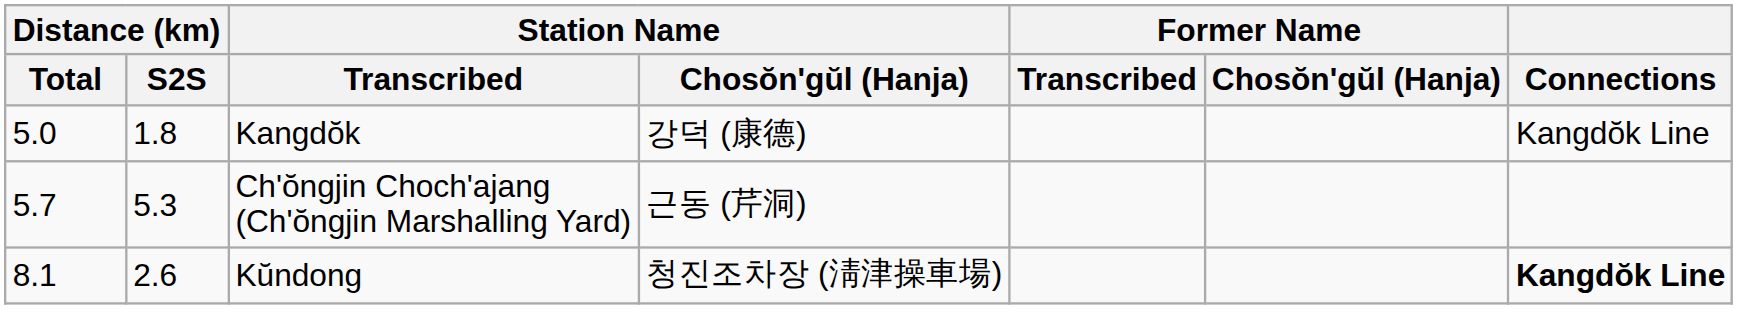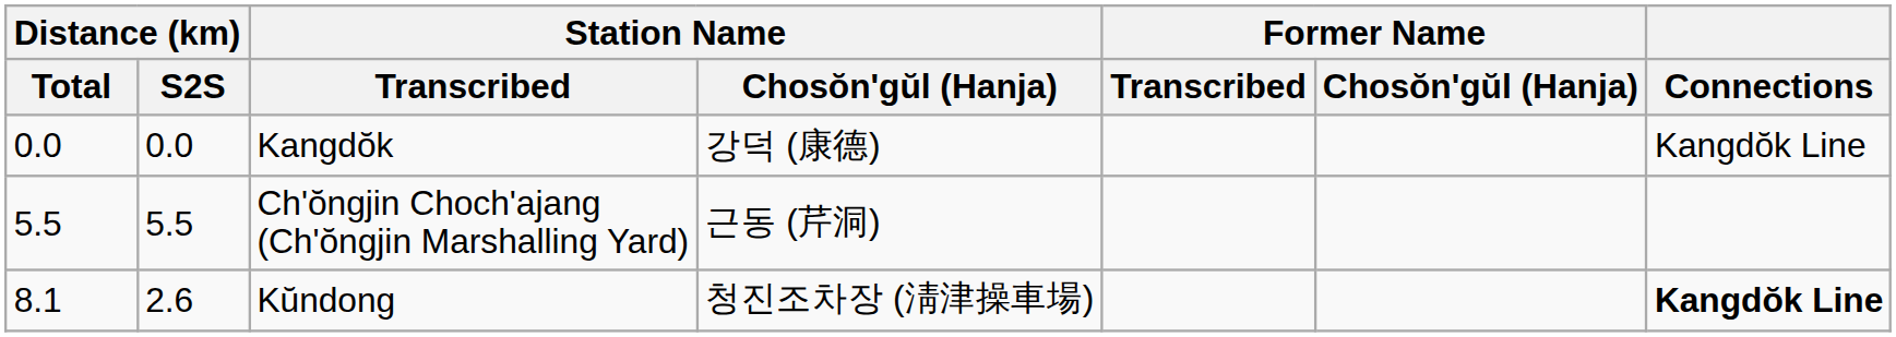Kangdŏk | Distance (km) / Total: 5.0 -> 0.0
Kangdŏk | Distance (km) / S2S: 1.8 -> 0.0
Ch'ŏngjin Choch'ajang (Ch'ŏngjin Marshalling Yard) | Distance (km) / Total: 5.7 -> 5.5
Ch'ŏngjin Choch'ajang (Ch'ŏngjin Marshalling Yard) | Distance (km) / S2S: 5.3 -> 5.5
